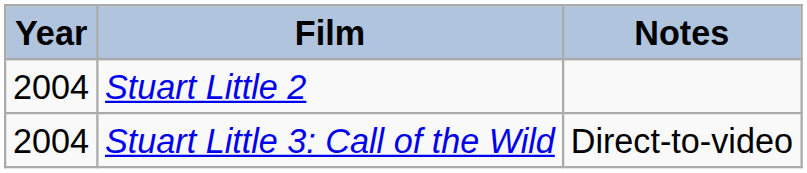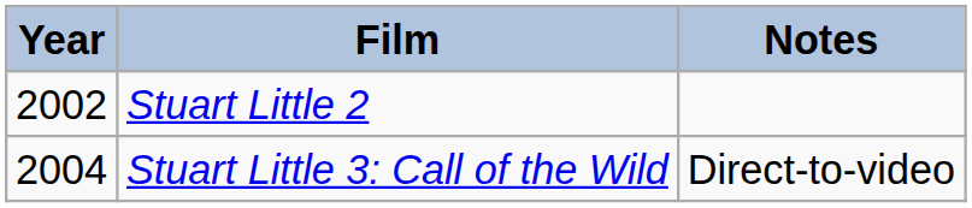Stuart Little 2 | Year: 2004 -> 2002
